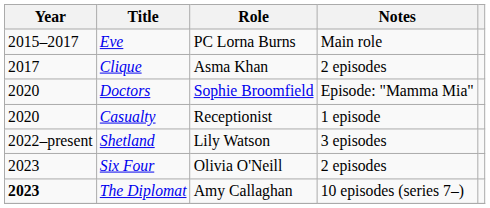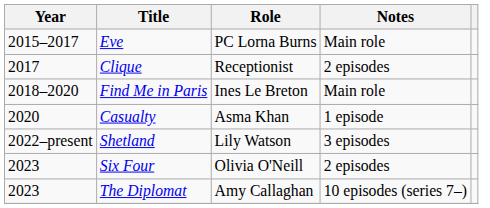Clique | Role: Asma Khan -> Receptionist
+ row: 2018–2020 | Find Me in Paris | Ines Le Breton | Main role
- row: 2020 | Doctors | Sophie Broomfield | Episode: "Mamma Mia"
Casualty | Role: Receptionist -> Asma Khan
The Diplomat | Year: bold -> normal
